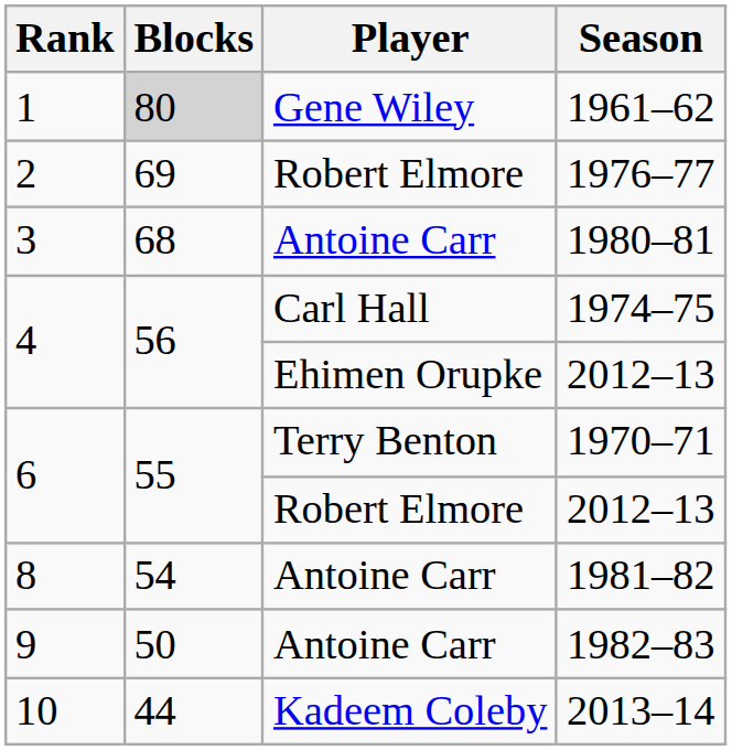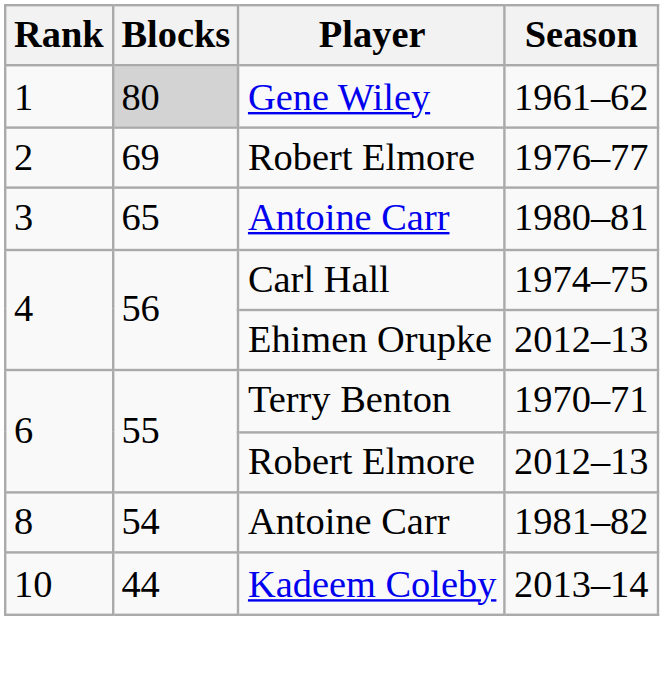1980–81 | Blocks: 68 -> 65
- row: 9 | 50 | Antoine Carr | 1982–83
